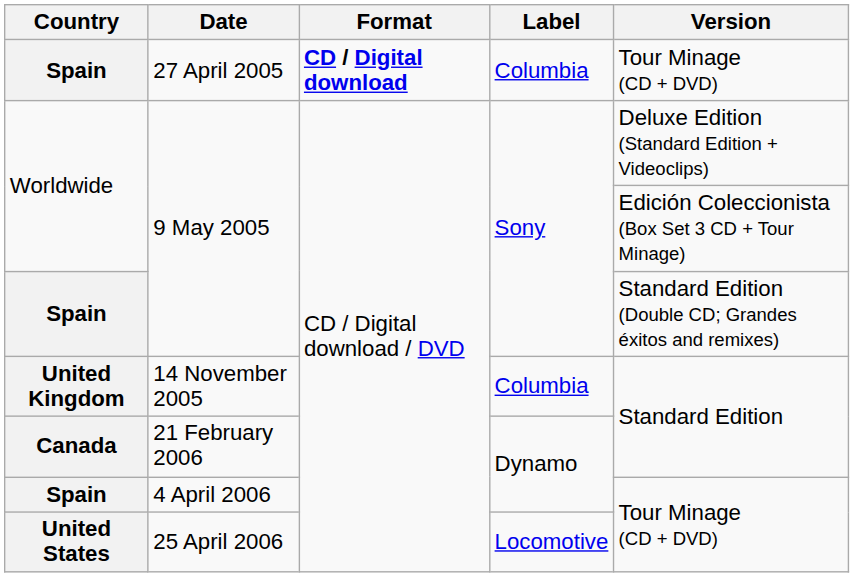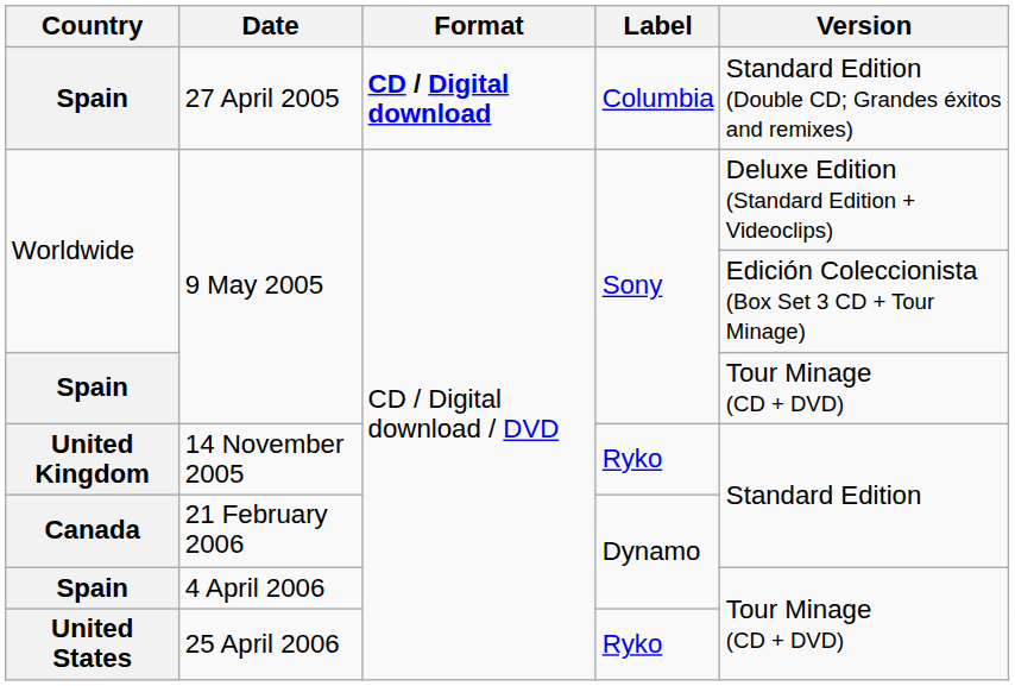27 April 2005 | Version: Tour Minage (CD + DVD) -> Standard Edition (Double CD; Grandes éxitos and remixes)
Spain / 9 May 2005 | Version: Standard Edition (Double CD; Grandes éxitos and remixes) -> Tour Minage (CD + DVD)
14 November 2005 | Label: Columbia -> Ryko
25 April 2006 | Label: Locomotive -> Ryko
